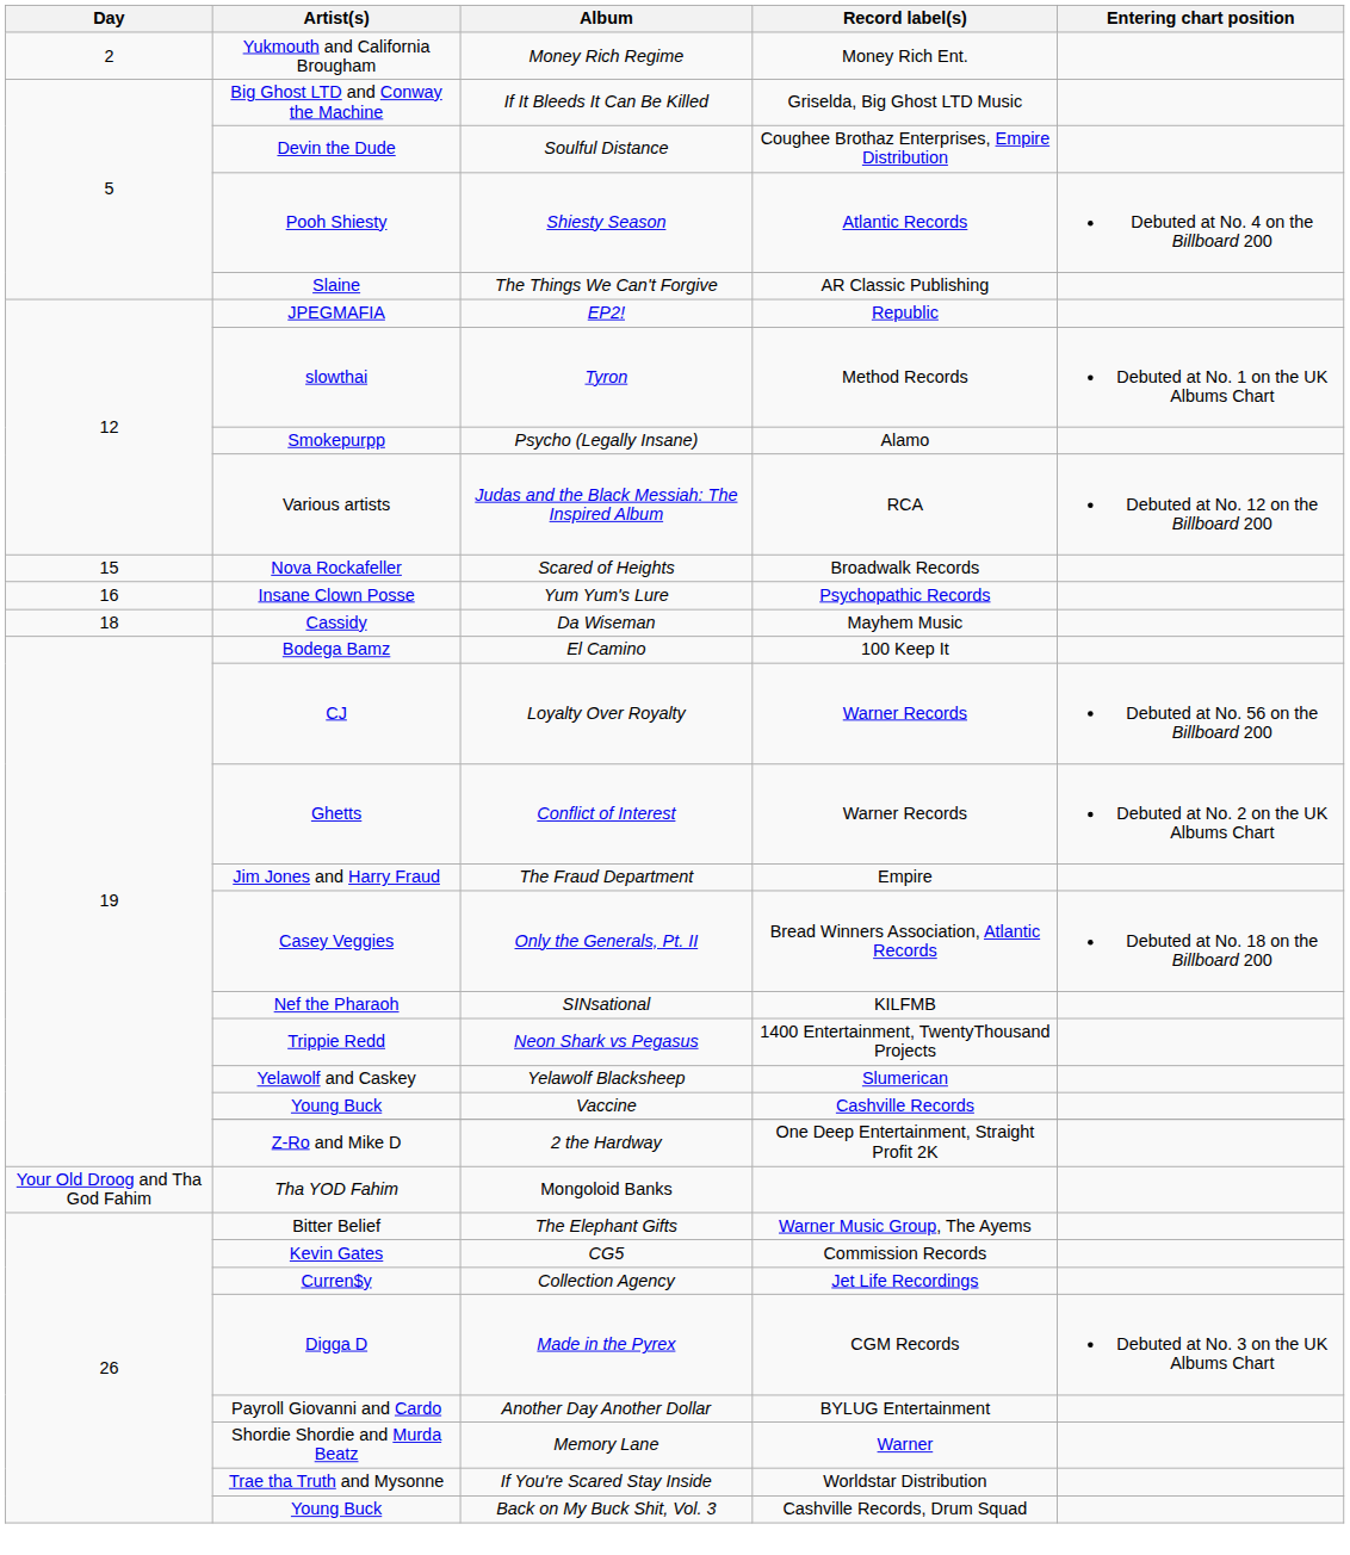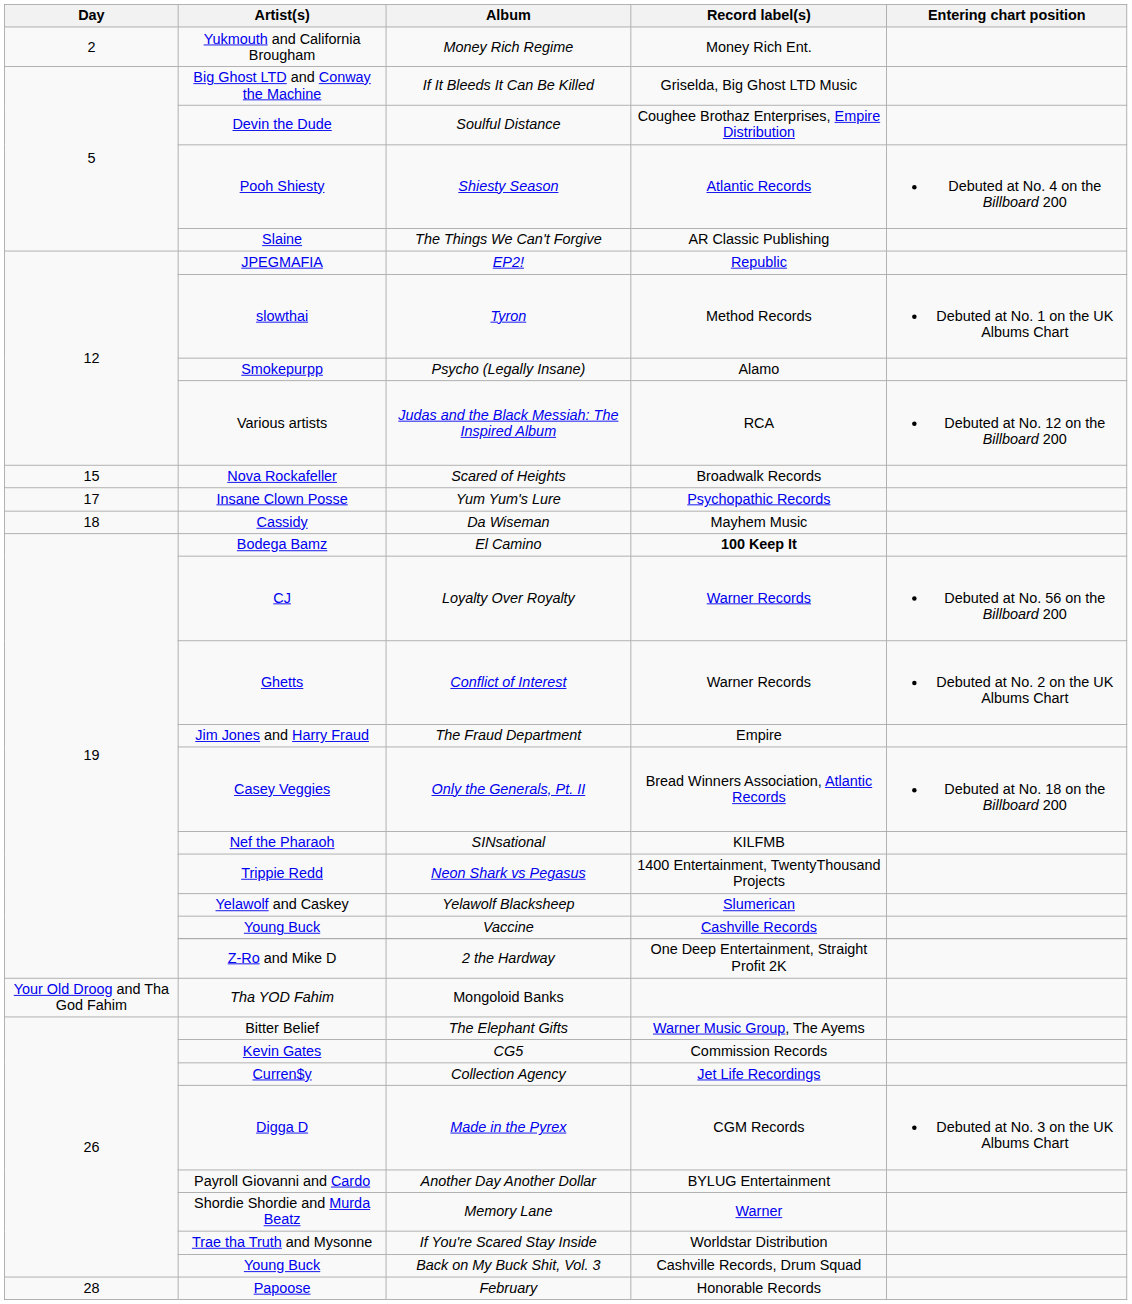Yum Yum's Lure | Day: 16 -> 17
El Camino | Record label(s): normal -> bold
+ row: 28 | Papoose | February | Honorable Records
